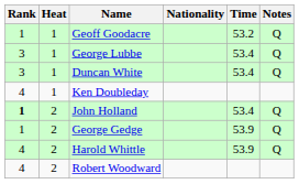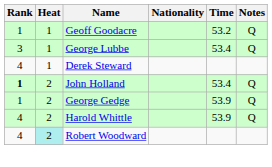- row: 3 | 1 | Duncan White | 53.4 | Q
+ row: 4 | 1 | Derek Steward
- row: 4 | 1 | Ken Doubleday
Robert Woodward | Heat: no background -> paleturquoise background
